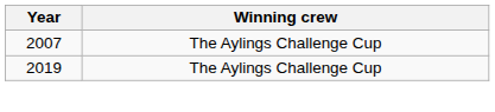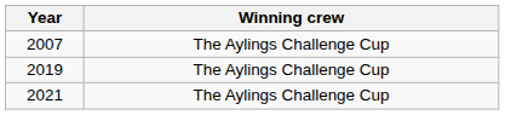+ row: 2021 | The Aylings Challenge Cup
